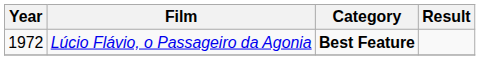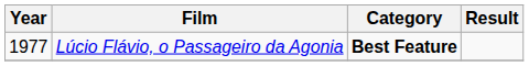Lúcio Flávio, o Passageiro da Agonia | Year: 1972 -> 1977
